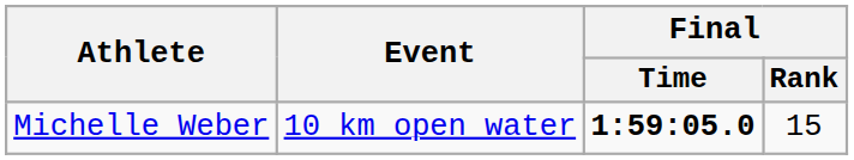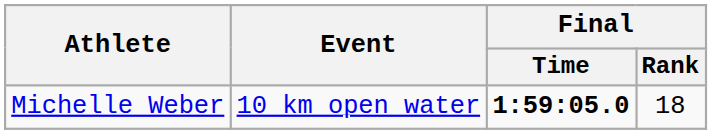Michelle Weber | Final / Rank: 15 -> 18
